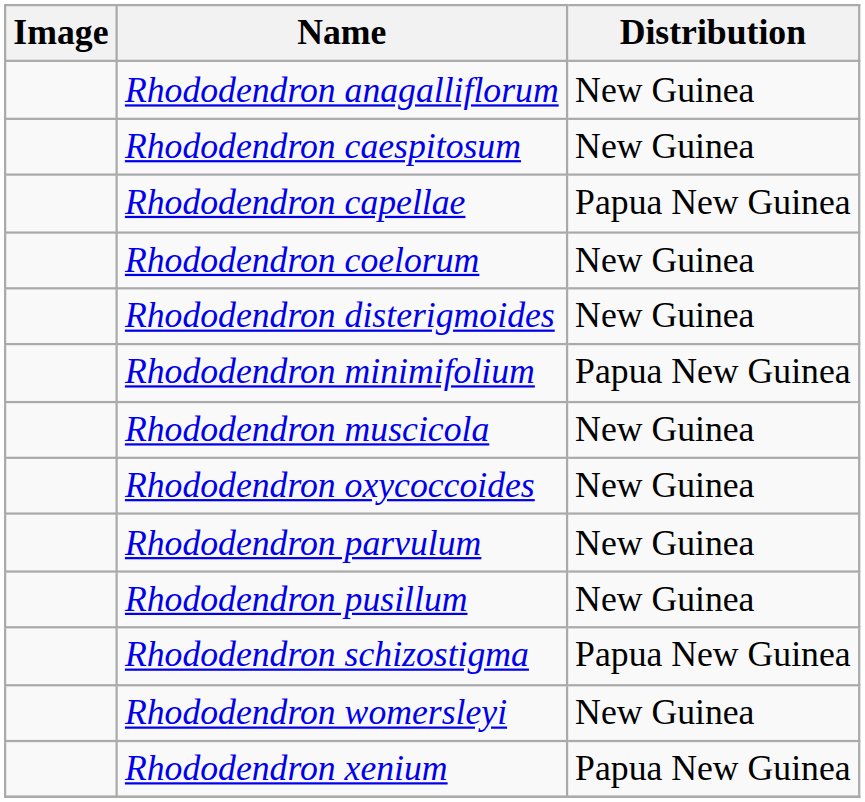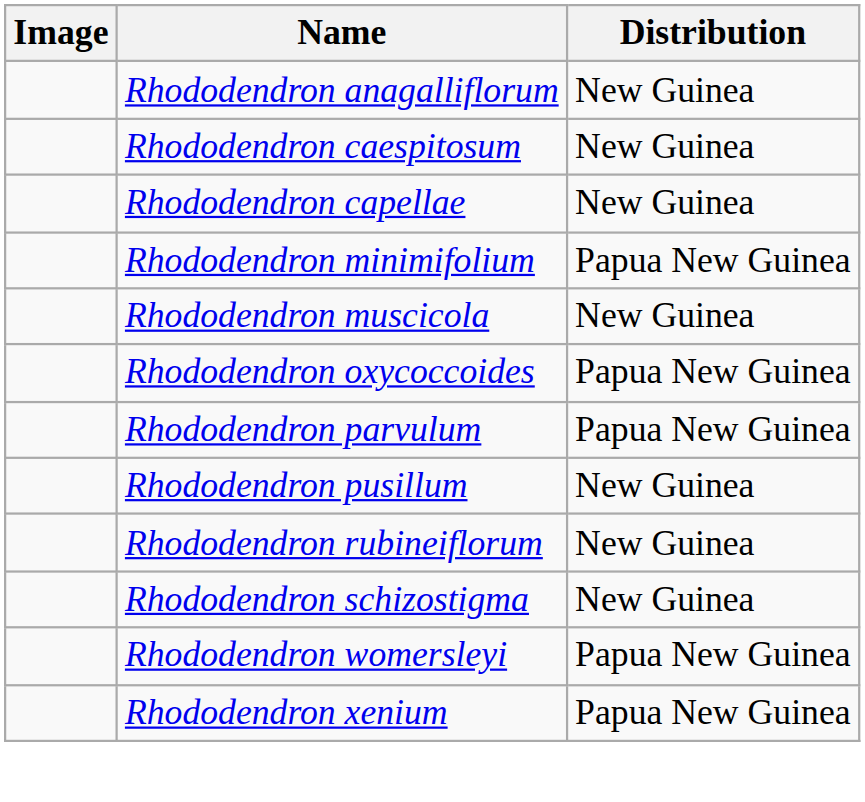Rhododendron capellae | Distribution: Papua New Guinea -> New Guinea
- row: Rhododendron coelorum | New Guinea
- row: Rhododendron disterigmoides | New Guinea
Rhododendron oxycoccoides | Distribution: New Guinea -> Papua New Guinea
Rhododendron parvulum | Distribution: New Guinea -> Papua New Guinea
+ row: Rhododendron rubineiflorum | New Guinea
Rhododendron schizostigma | Distribution: Papua New Guinea -> New Guinea
Rhododendron womersleyi | Distribution: New Guinea -> Papua New Guinea
